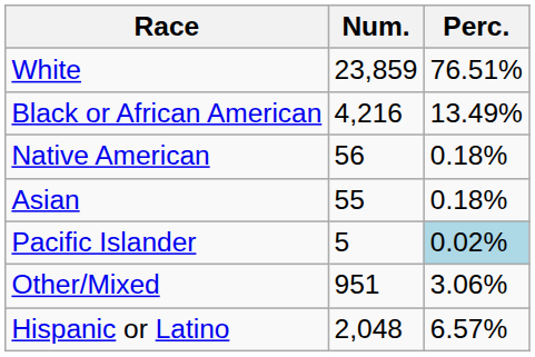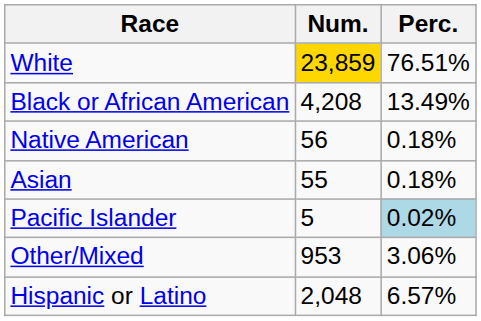White | Num.: no background -> gold background
Black or African American | Num.: 4,216 -> 4,208
Other/Mixed | Num.: 951 -> 953
